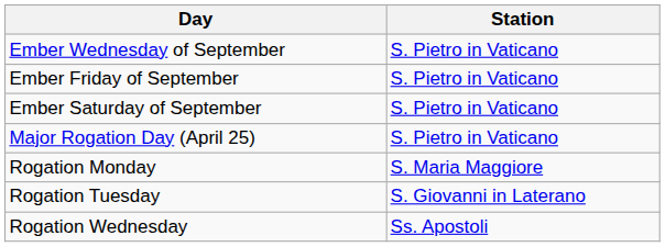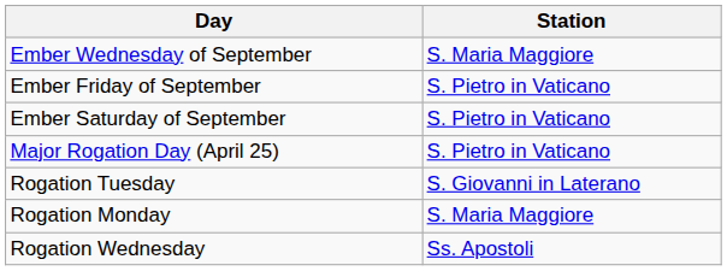Ember Wednesday of September | Station: S. Pietro in Vaticano -> S. Maria Maggiore
rows swapped: Rogation Monday <-> Rogation Tuesday
